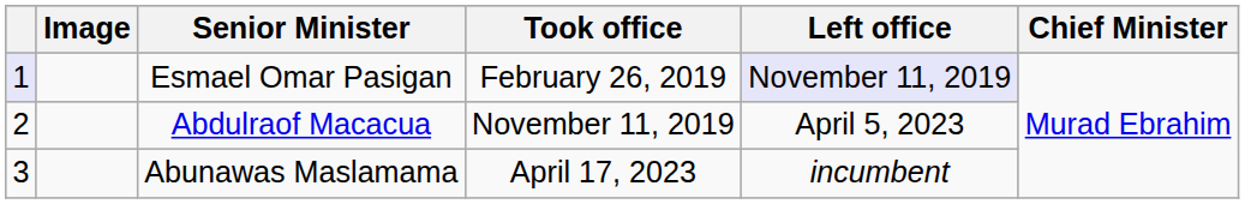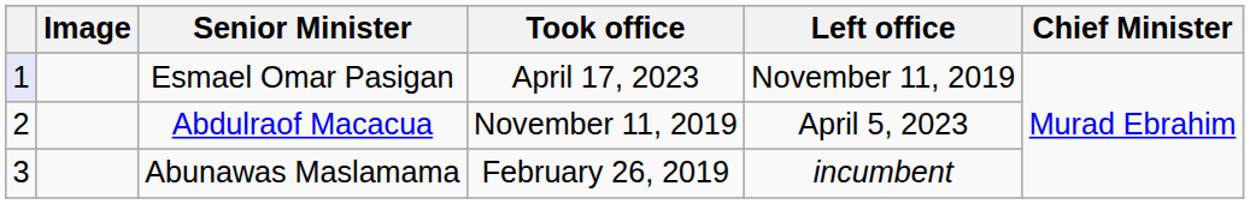Esmael Omar Pasigan | Took office: February 26, 2019 -> April 17, 2023
Esmael Omar Pasigan | Left office: lavender background -> no background
Abunawas Maslamama | Took office: April 17, 2023 -> February 26, 2019
